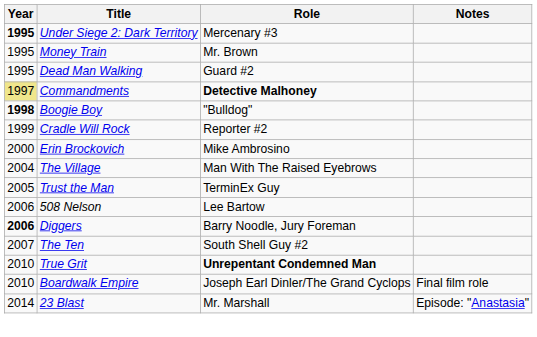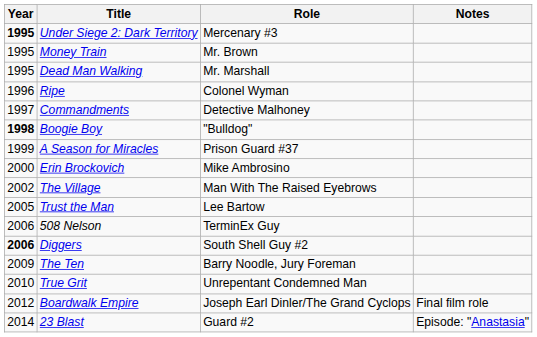Dead Man Walking | Role: Guard #2 -> Mr. Marshall
+ row: 1996 | Ripe | Colonel Wyman
Commandments | Year: khaki background -> no background
Commandments | Role: bold -> normal
- row: 1999 | Cradle Will Rock | Reporter #2
+ row: 1999 | A Season for Miracles | Prison Guard #37
The Village | Year: 2004 -> 2002
Trust the Man | Role: TerminEx Guy -> Lee Bartow
508 Nelson | Role: Lee Bartow -> TerminEx Guy
Diggers | Role: Barry Noodle, Jury Foreman -> South Shell Guy #2
The Ten | Year: 2007 -> 2009
The Ten | Role: South Shell Guy #2 -> Barry Noodle, Jury Foreman
True Grit | Role: bold -> normal
Boardwalk Empire | Year: 2010 -> 2012
23 Blast | Role: Mr. Marshall -> Guard #2
